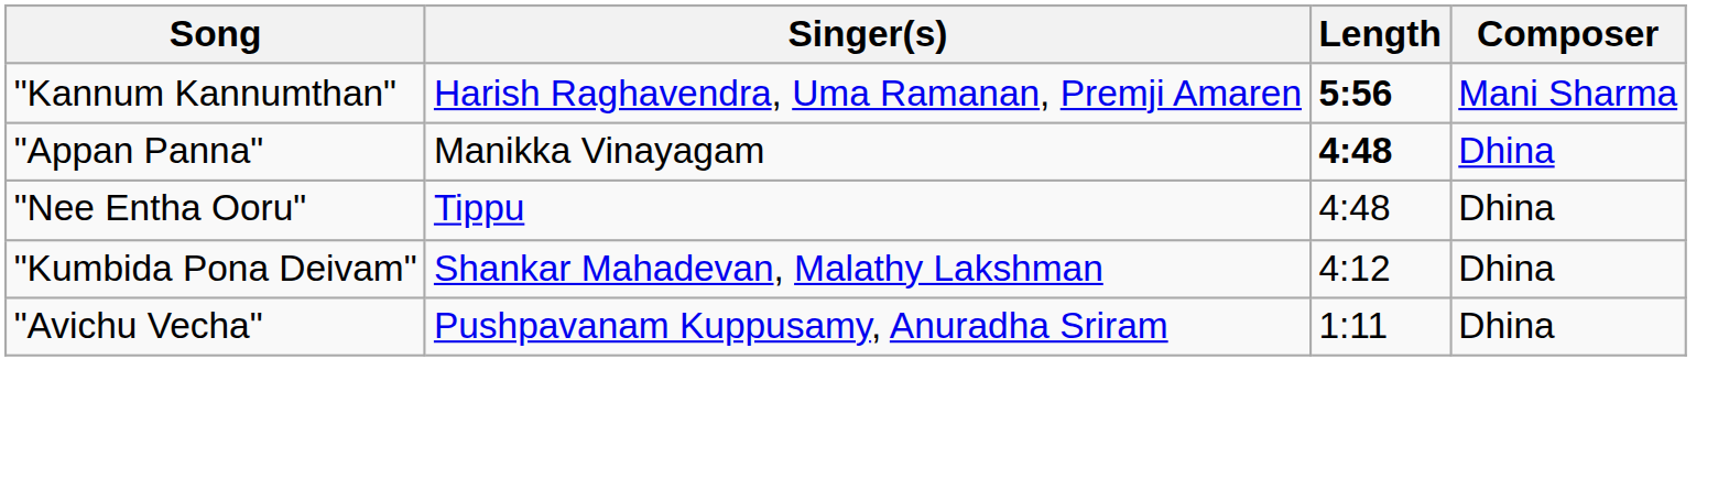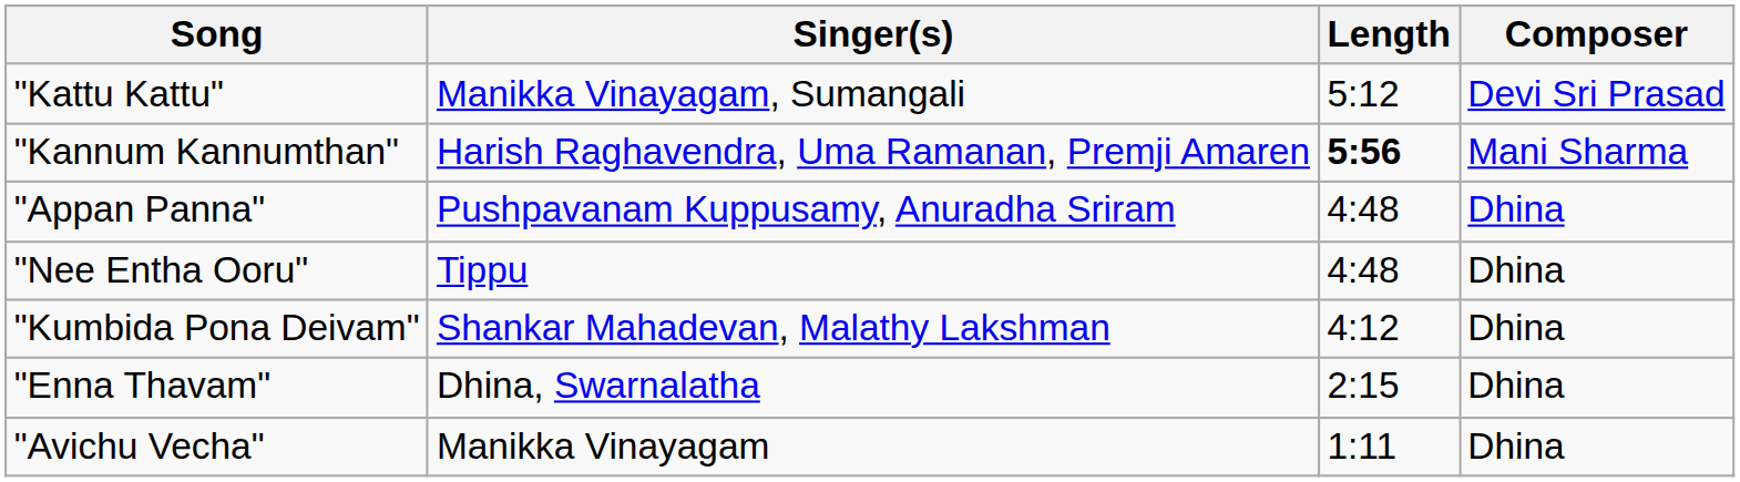+ row: "Kattu Kattu" | Manikka Vinayagam, Sumangali | 5:12 | Devi Sri Prasad
"Appan Panna" | Singer(s): Manikka Vinayagam -> Pushpavanam Kuppusamy, Anuradha Sriram
"Appan Panna" | Length: bold -> normal
+ row: "Enna Thavam" | Dhina, Swarnalatha | 2:15 | Dhina
"Avichu Vecha" | Singer(s): Pushpavanam Kuppusamy, Anuradha Sriram -> Manikka Vinayagam
